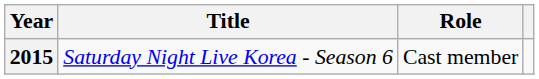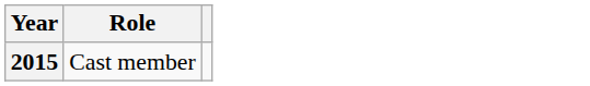- column: Title | Saturday Night Live Korea - Season 6
